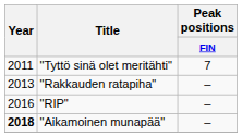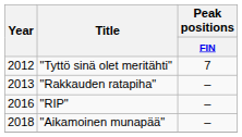"Tyttö sinä olet meritähti" | Year: 2011 -> 2012
"Aikamoinen munapää" | Year: bold -> normal
